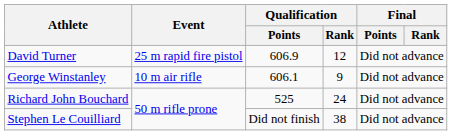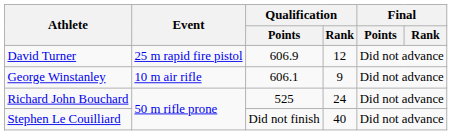Stephen Le Couilliard | Qualification / Rank: 38 -> 40
